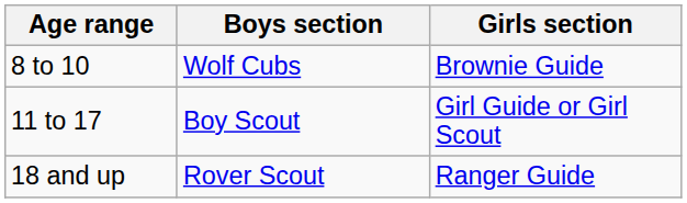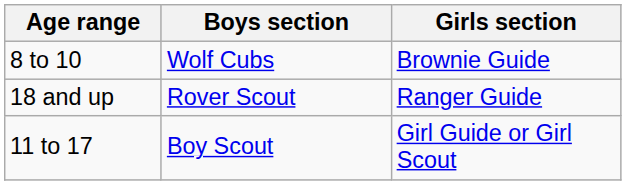rows swapped: 11 to 17 <-> 18 and up
